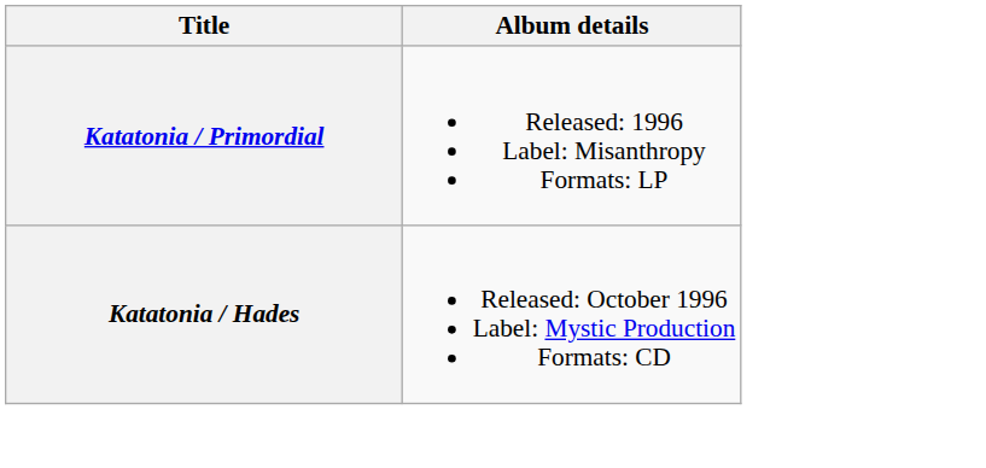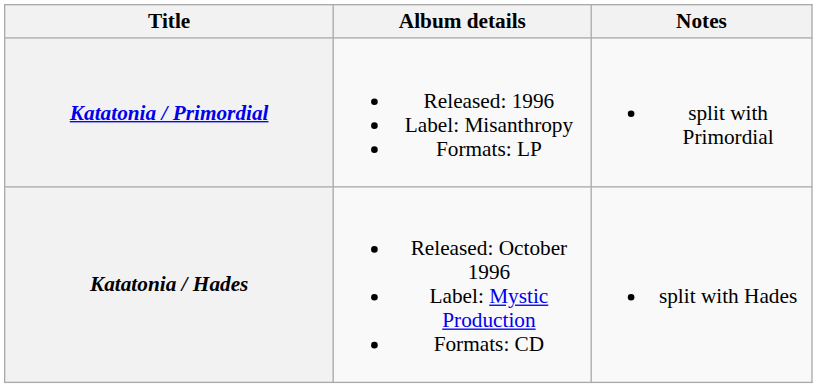+ column: Notes | split with Primordial | split with Hades
